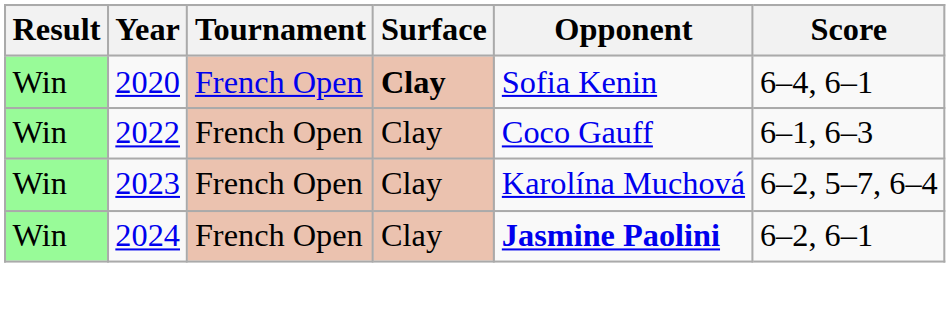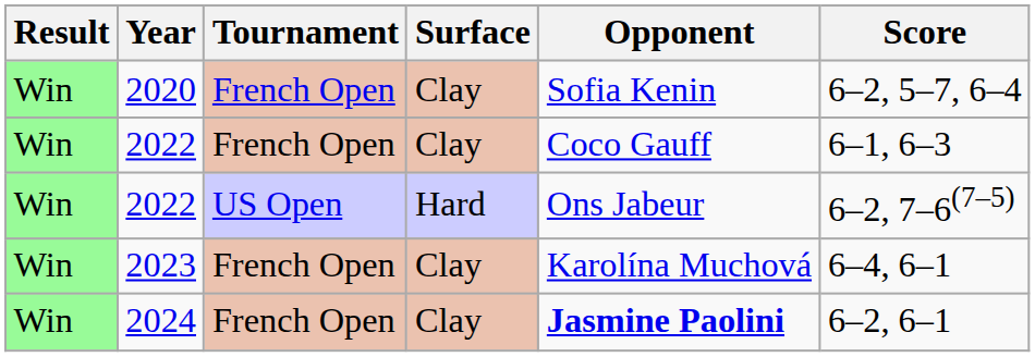2020 | Surface: bold -> normal
2020 | Score: 6–4, 6–1 -> 6–2, 5–7, 6–4
+ row: Win | 2022 | US Open | Hard | Ons Jabeur | 6–2, 7–6(7–5)
2023 | Score: 6–2, 5–7, 6–4 -> 6–4, 6–1
